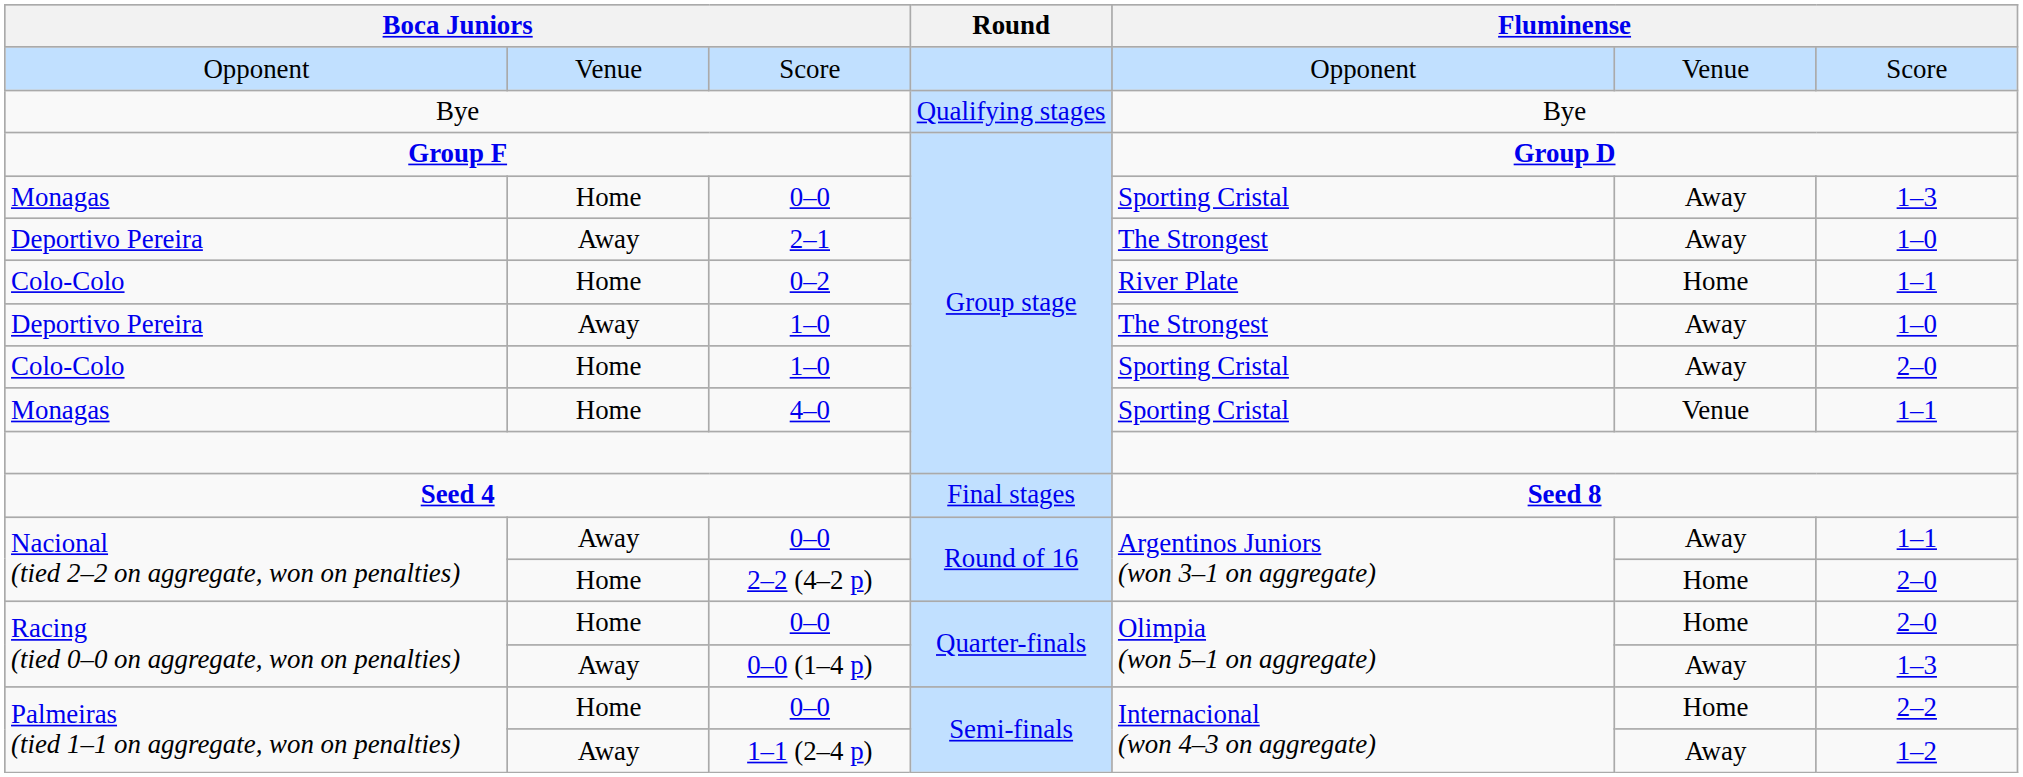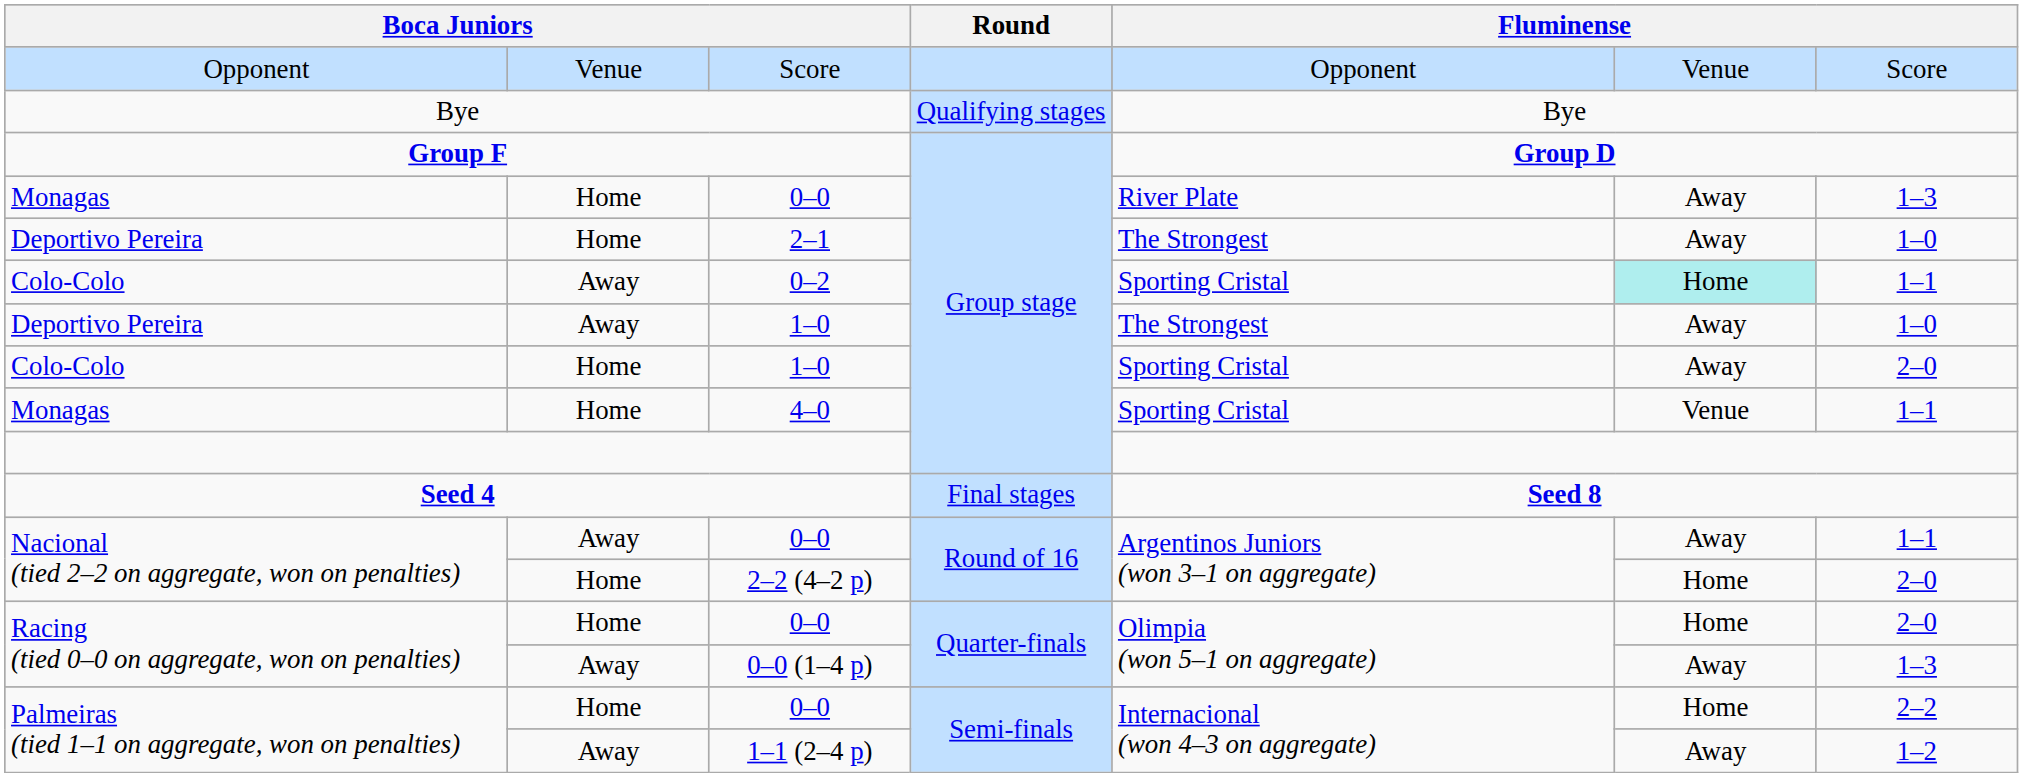Monagas / 0–0 | column 5: Sporting Cristal -> River Plate
2–1 | column 2: Away -> Home
0–2 | column 2: Home -> Away
0–2 | column 5: River Plate -> Sporting Cristal
0–2 | column 6: no background -> paleturquoise background
